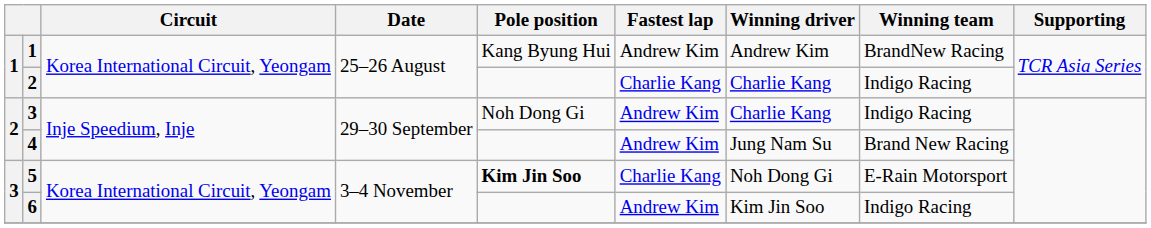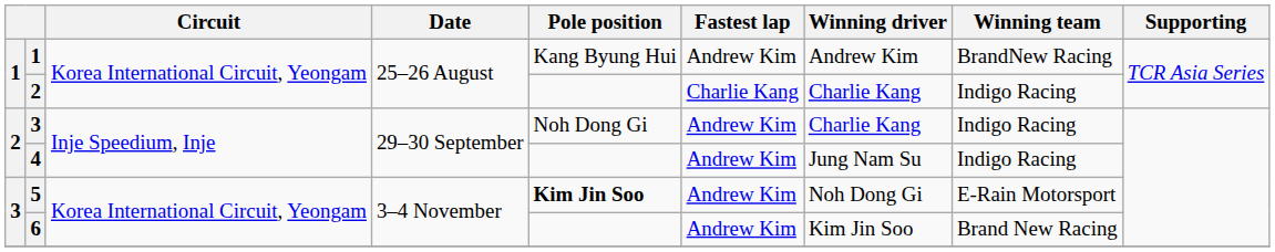4 | Winning team: Brand New Racing -> Indigo Racing
5 | Fastest lap: Charlie Kang -> Andrew Kim
6 | Winning team: Indigo Racing -> Brand New Racing
